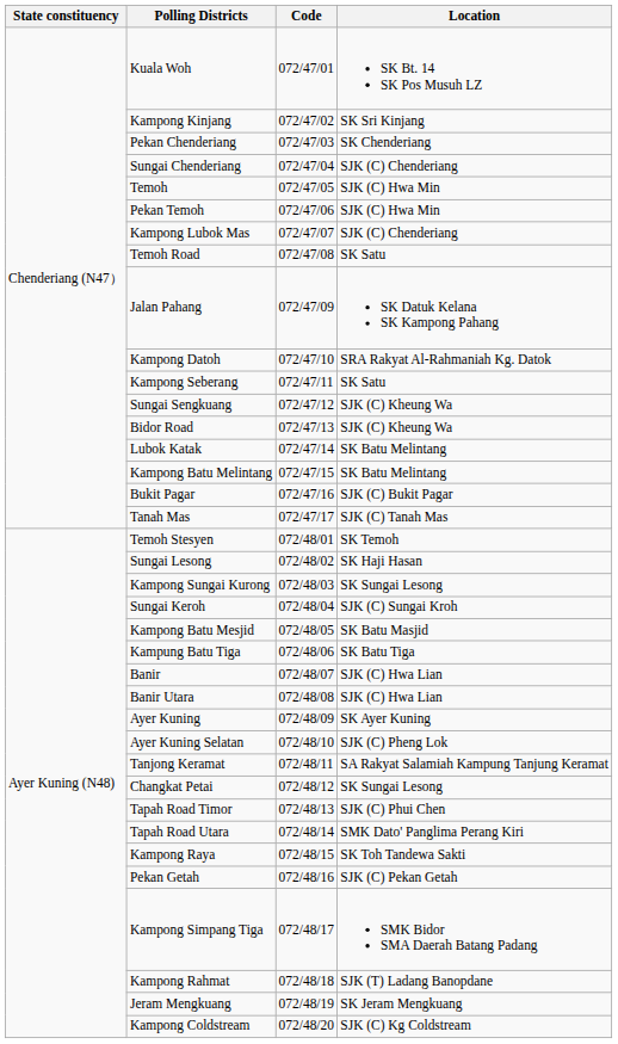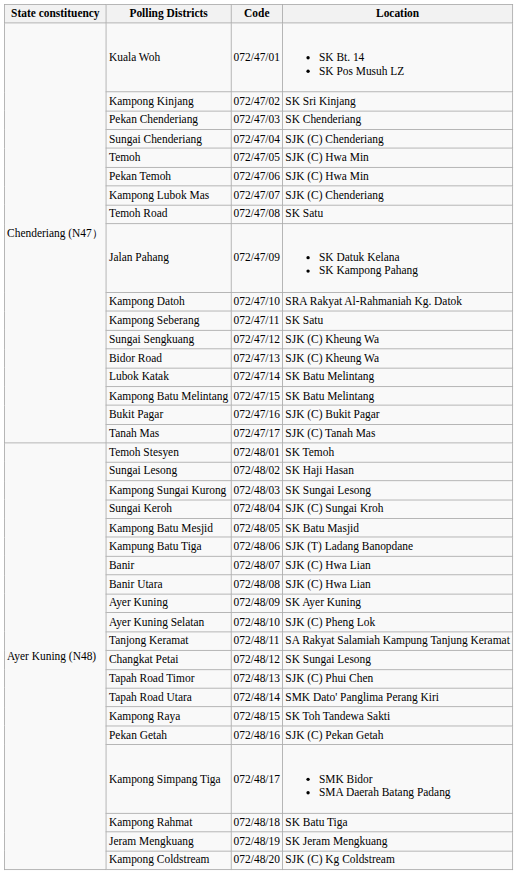Kampung Batu Tiga | Location: SK Batu Tiga -> SJK (T) Ladang Banopdane
Kampong Rahmat | Location: SJK (T) Ladang Banopdane -> SK Batu Tiga
